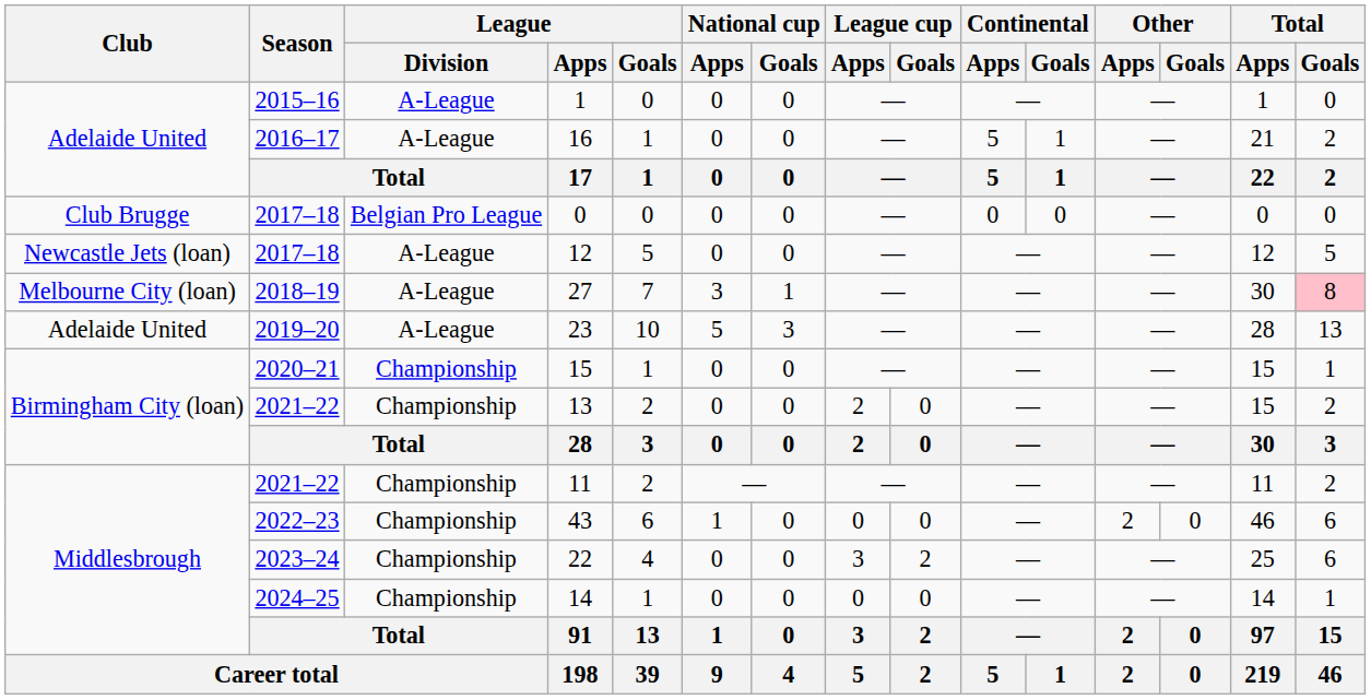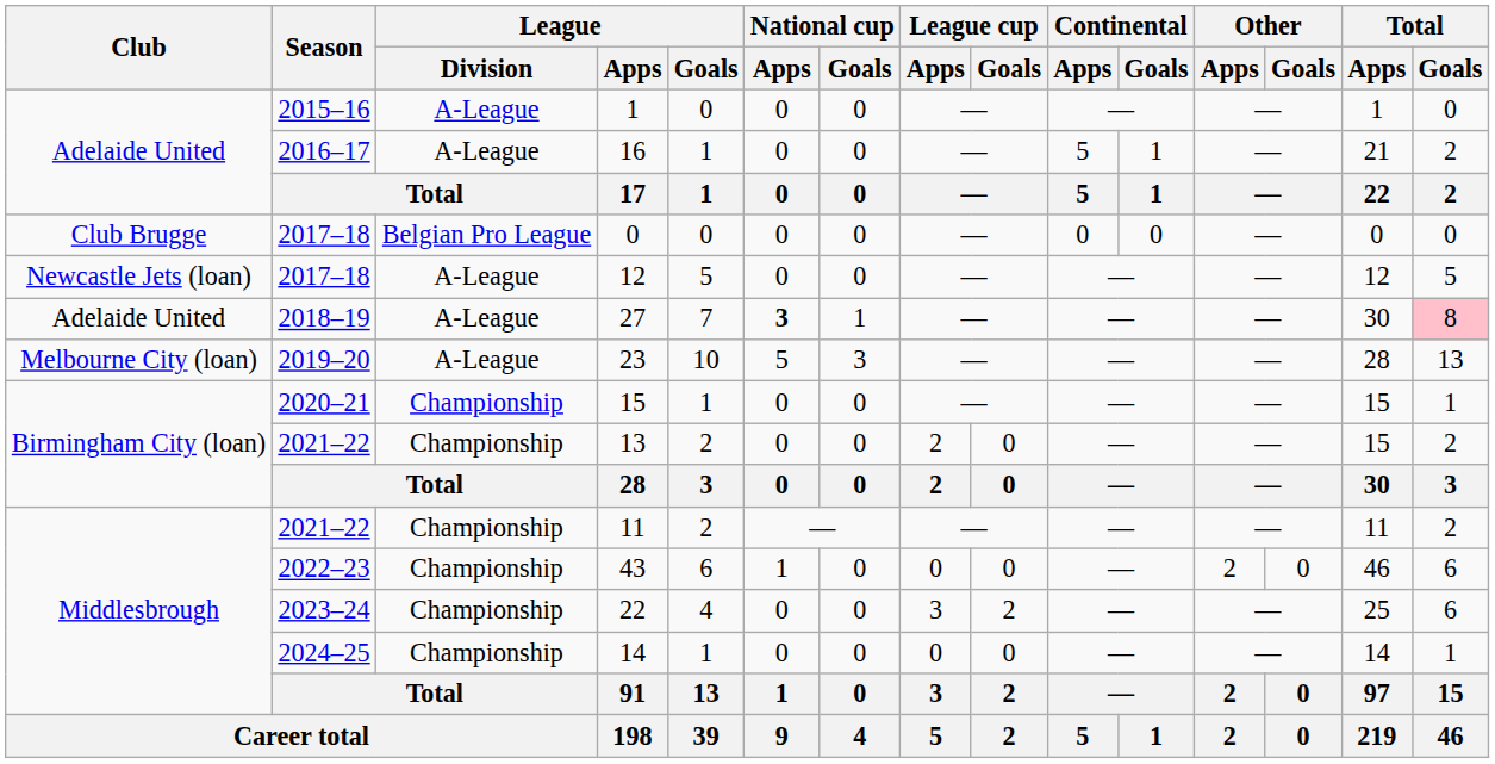27 | Club: Melbourne City (loan) -> Adelaide United
27 | National cup / Apps: normal -> bold
23 | Club: Adelaide United -> Melbourne City (loan)
